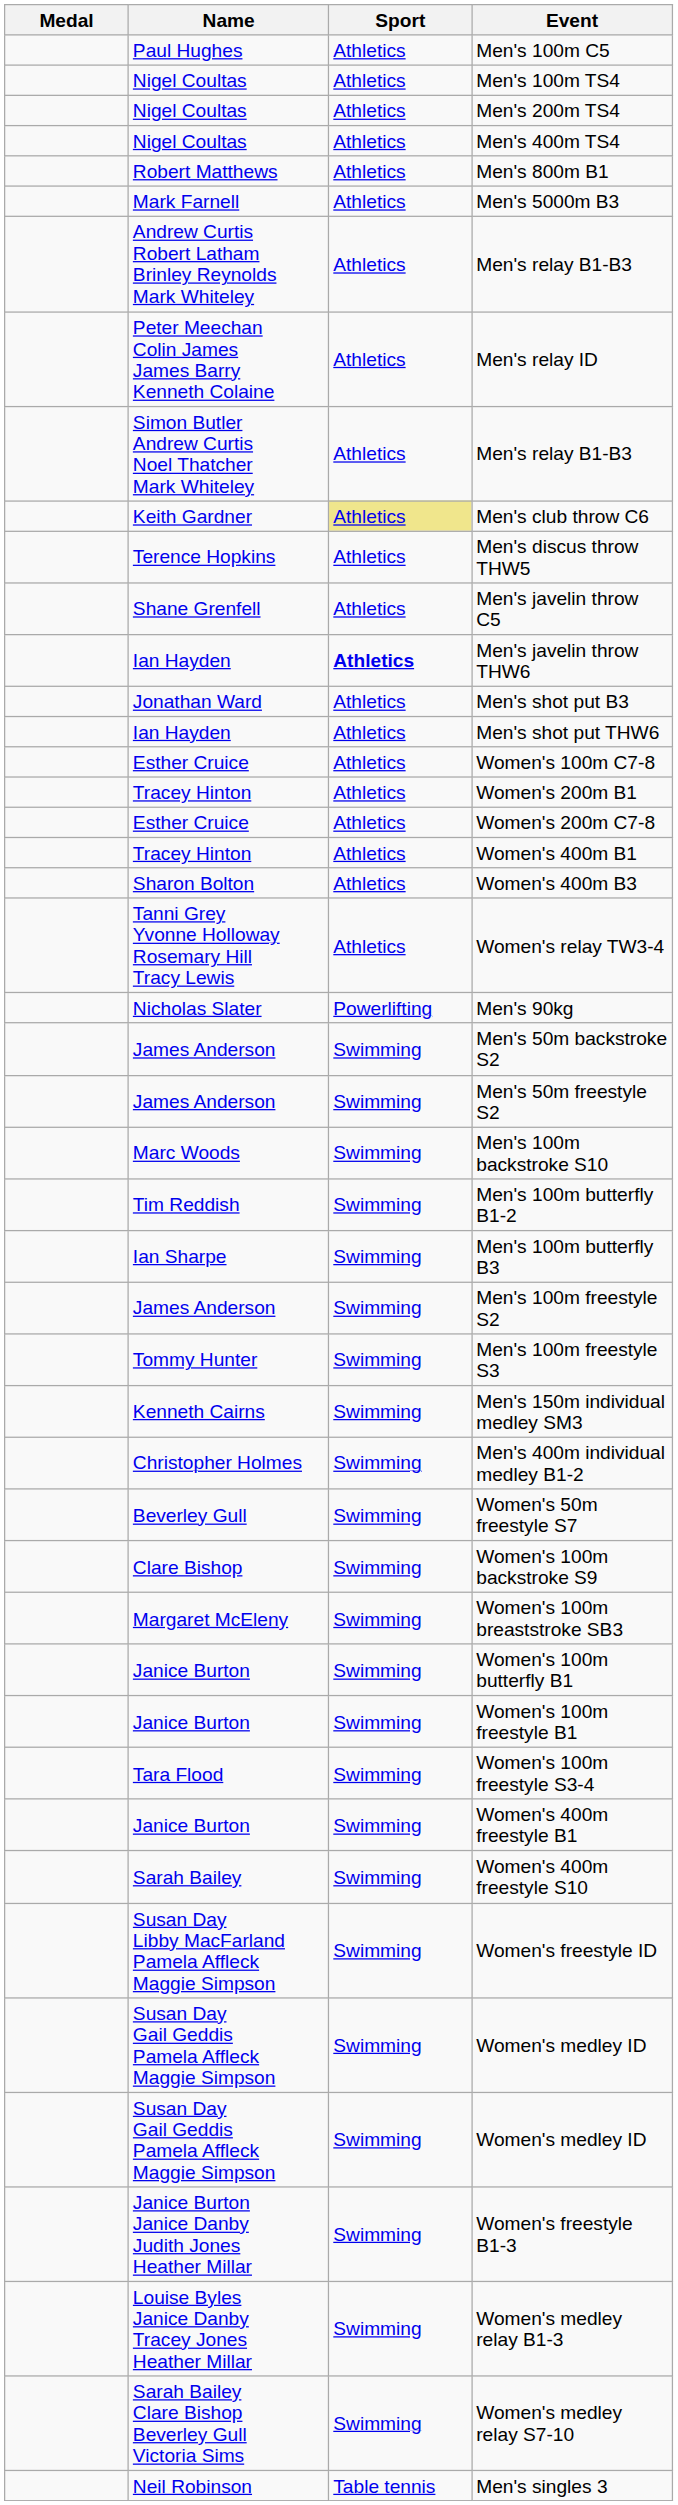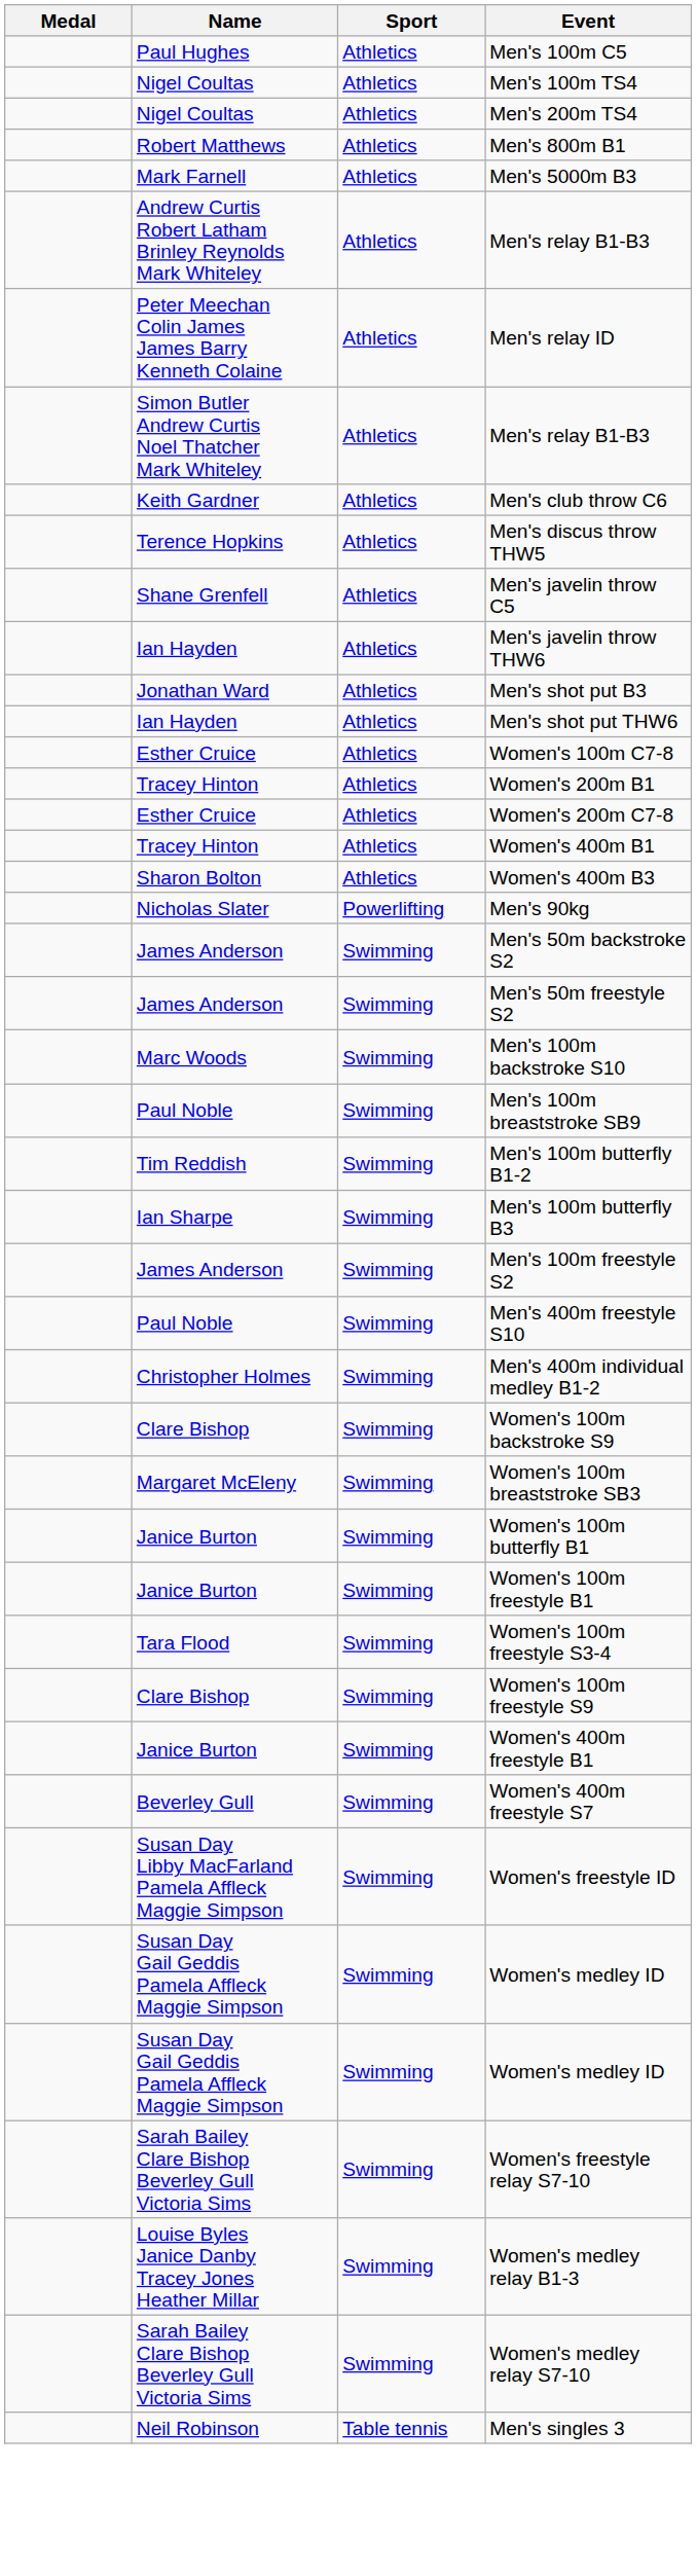- row: Nigel Coultas | Athletics | Men's 400m TS4
Men's club throw C6 | Sport: khaki background -> no background
Men's javelin throw THW6 | Sport: bold -> normal
- row: Tanni Grey Yvonne Holloway Rosemary Hill Tracy Lewis | Athletics | Women's relay TW3-4
+ row: Paul Noble | Swimming | Men's 100m breaststroke SB9
- row: Tommy Hunter | Swimming | Men's 100m freestyle S3
- row: Kenneth Cairns | Swimming | Men's 150m individual medley SM3
+ row: Paul Noble | Swimming | Men's 400m freestyle S10
- row: Beverley Gull | Swimming | Women's 50m freestyle S7
+ row: Clare Bishop | Swimming | Women's 100m freestyle S9
+ row: Beverley Gull | Swimming | Women's 400m freestyle S7
- row: Sarah Bailey | Swimming | Women's 400m freestyle S10
- row: Janice Burton Janice Danby Judith Jones Heather Millar | Swimming | Women's freestyle B1-3
+ row: Sarah Bailey Clare Bishop Beverley Gull Victoria Sims | Swimming | Women's freestyle relay S7-10
